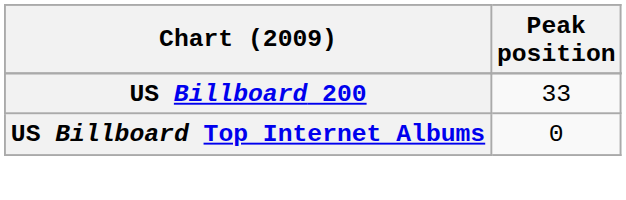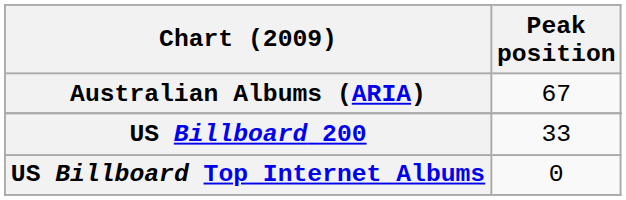+ row: Australian Albums (ARIA) | 67
